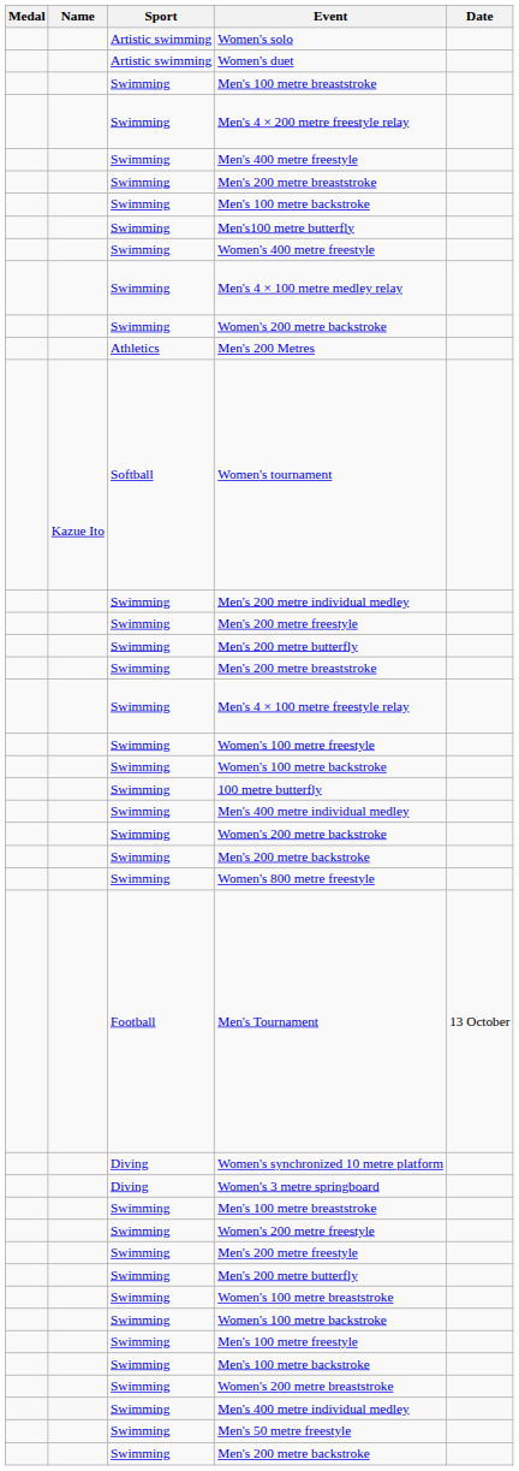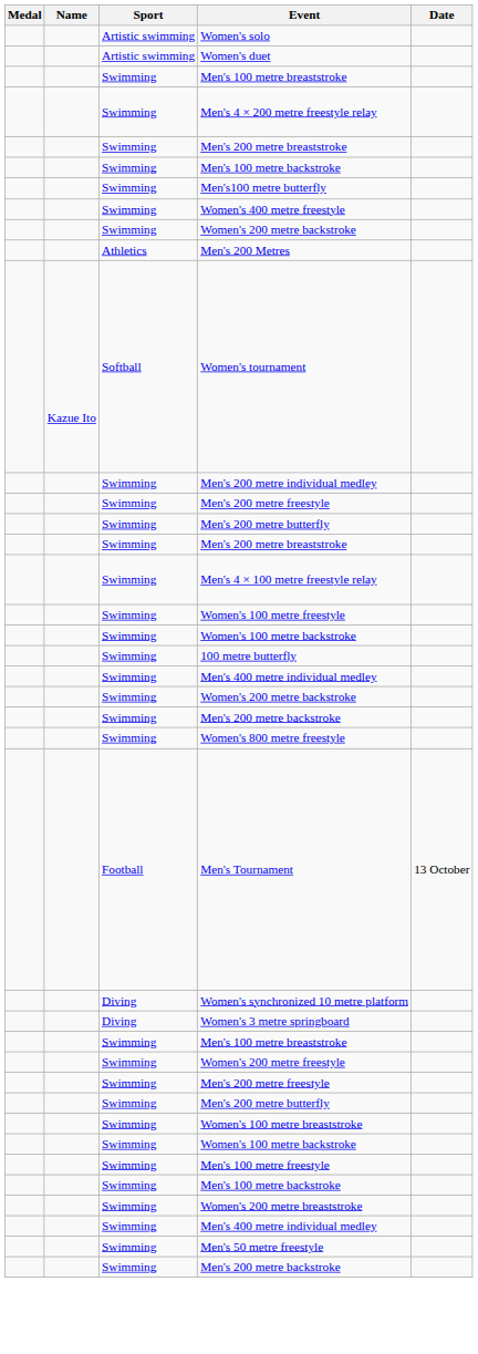- row: Swimming | Men's 400 metre freestyle
- row: Swimming | Men's 4 × 100 metre medley relay
